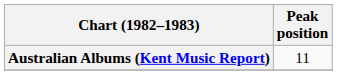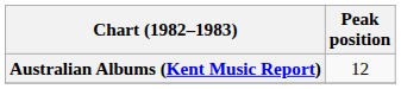Australian Albums (Kent Music Report) | Peak position: 11 -> 12
